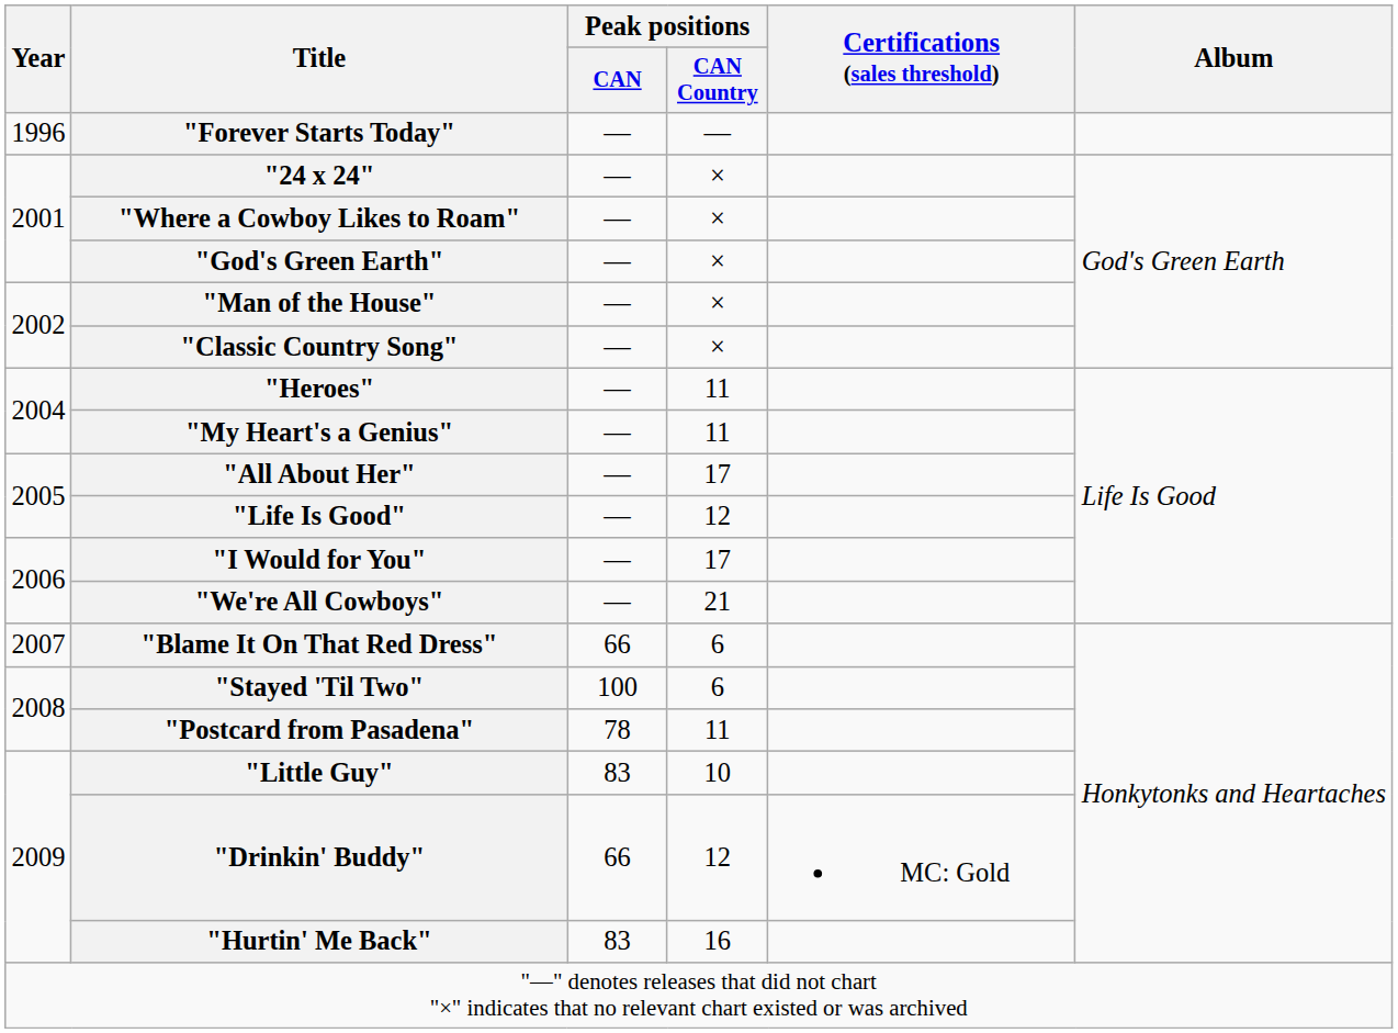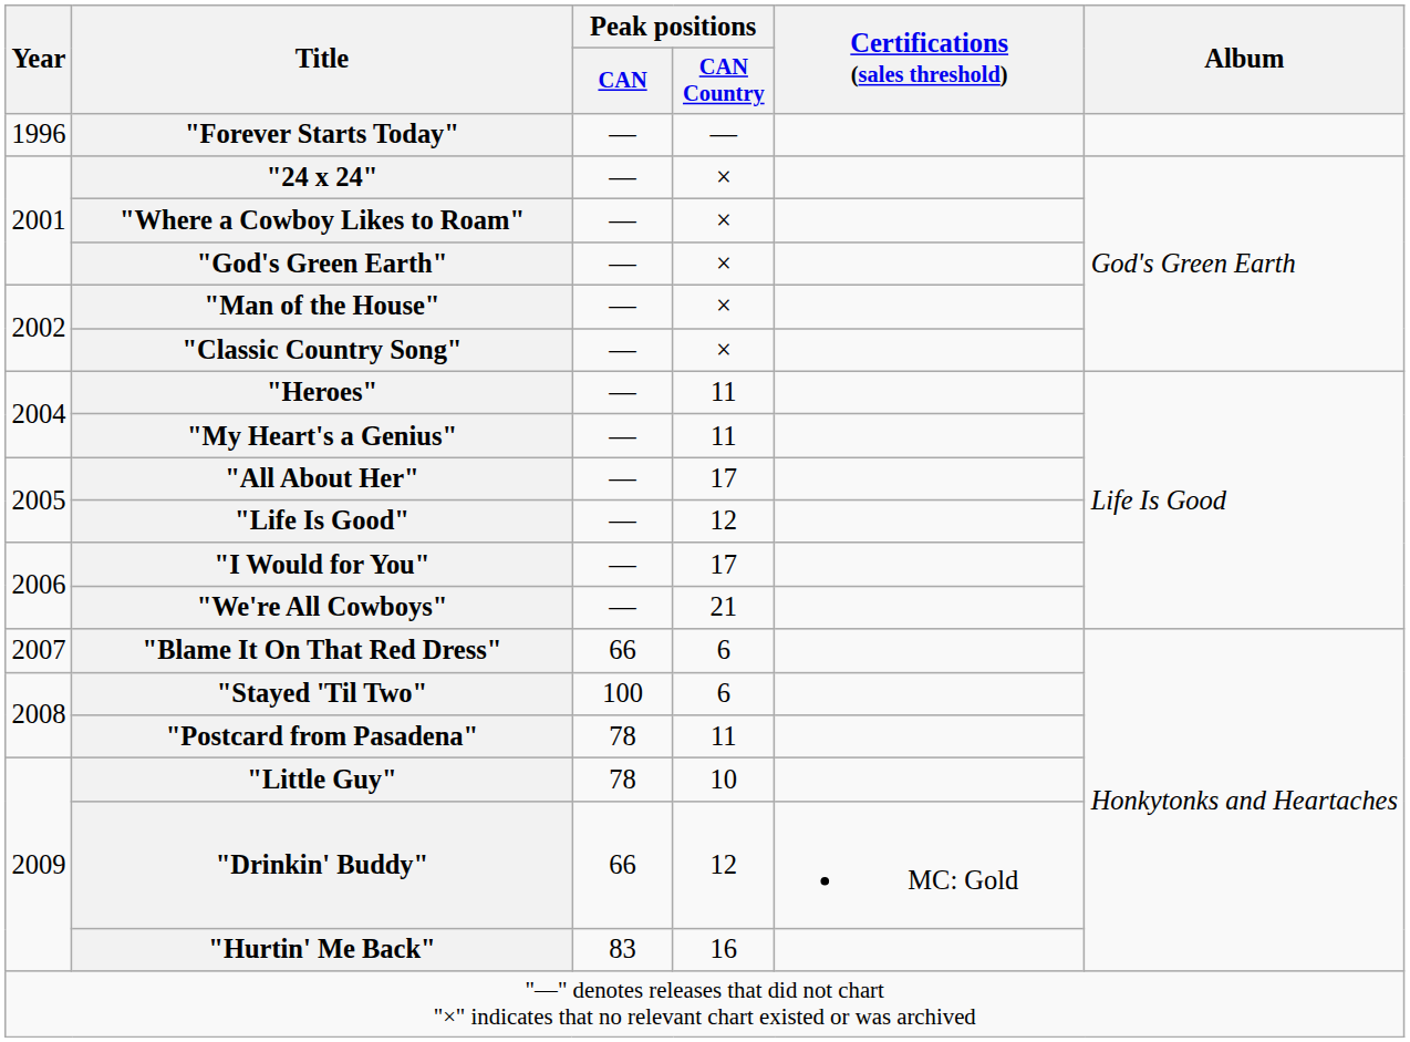"Little Guy" | Peak positions / CAN: 83 -> 78
